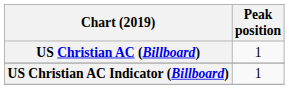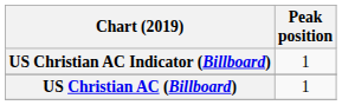rows swapped: US Christian AC (Billboard) <-> US Christian AC Indicator (Billboard)
